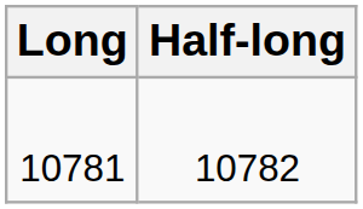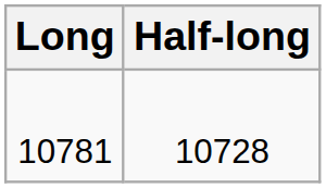10781 | Half-long: 10782 -> 10728
